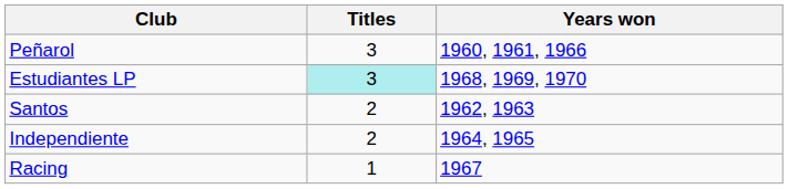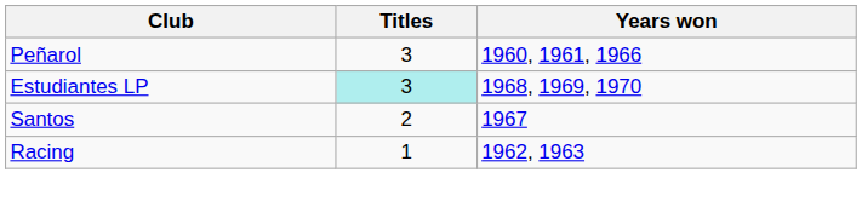Santos | Years won: 1962, 1963 -> 1967
- row: Independiente | 2 | 1964, 1965
Racing | Years won: 1967 -> 1962, 1963
